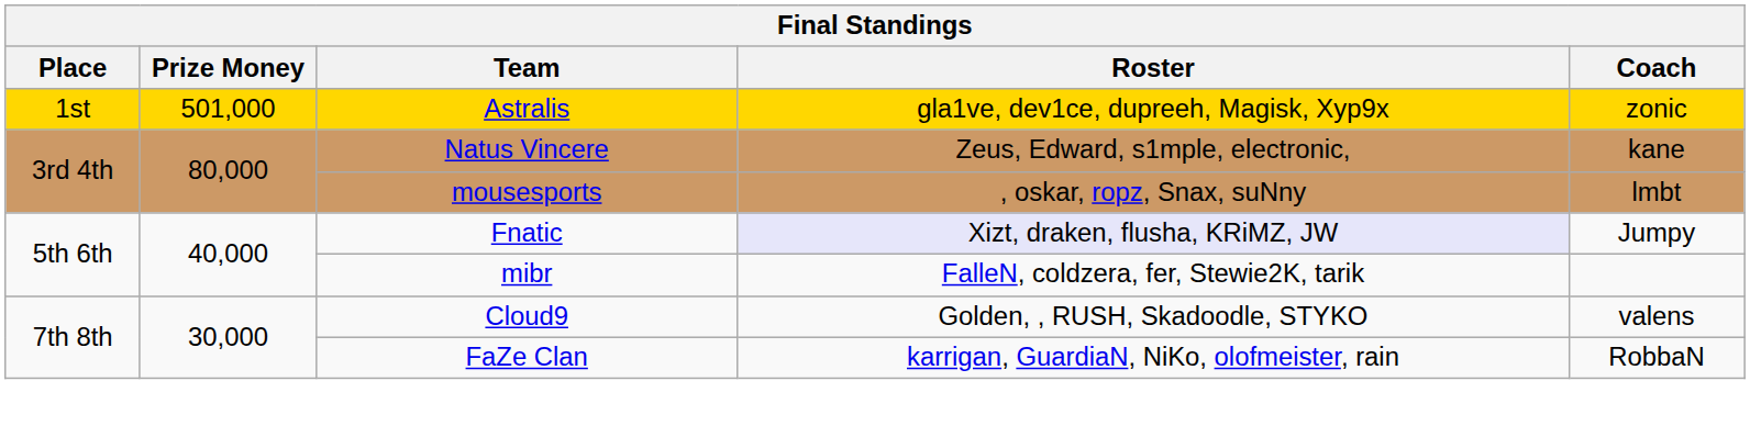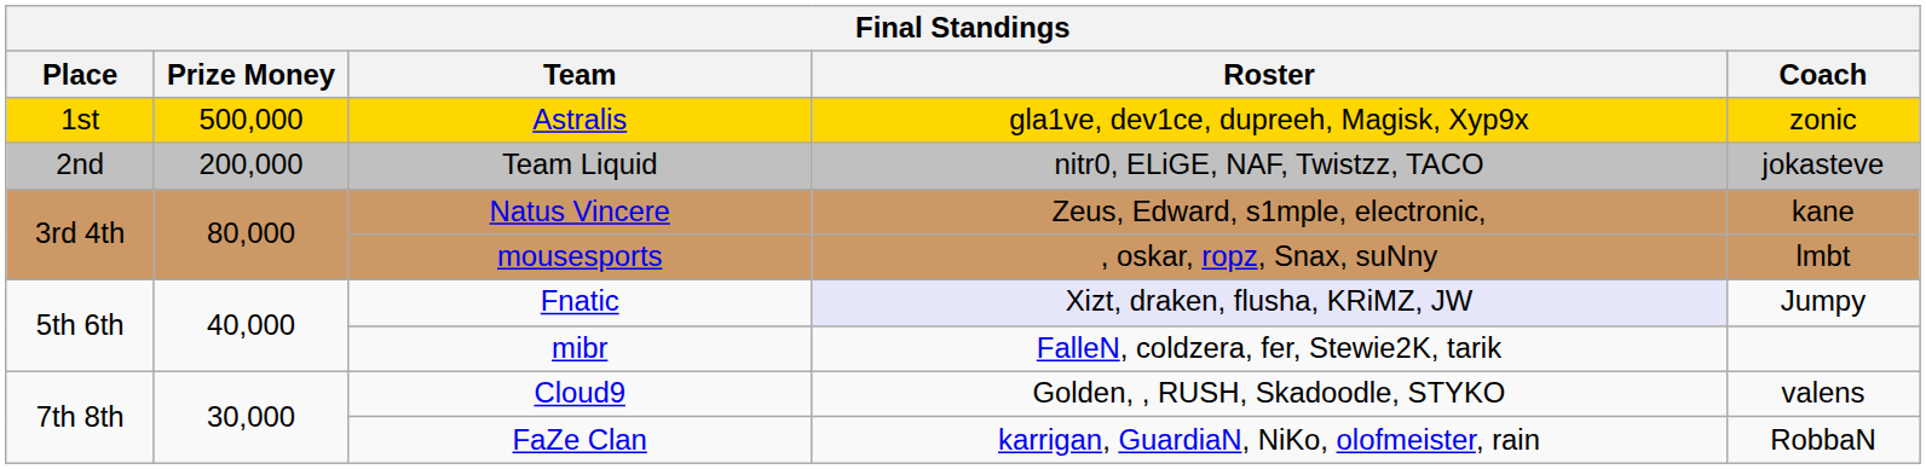Astralis | Prize Money: 501,000 -> 500,000
+ row: 2nd | 200,000 | Team Liquid | nitr0, ELiGE, NAF, Twistzz, TACO | jokasteve
